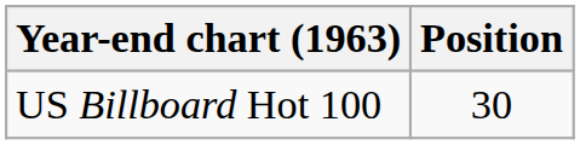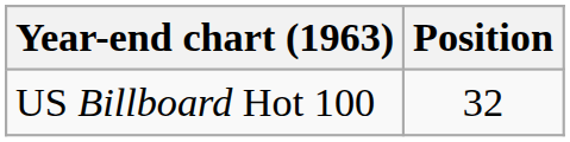US Billboard Hot 100 | Position: 30 -> 32
